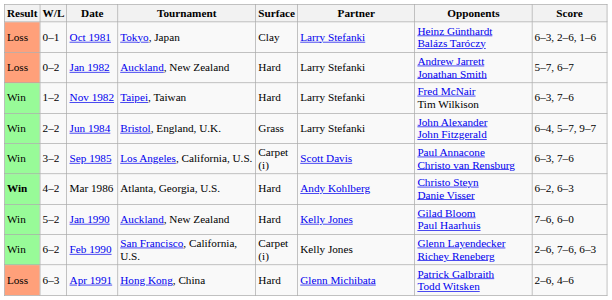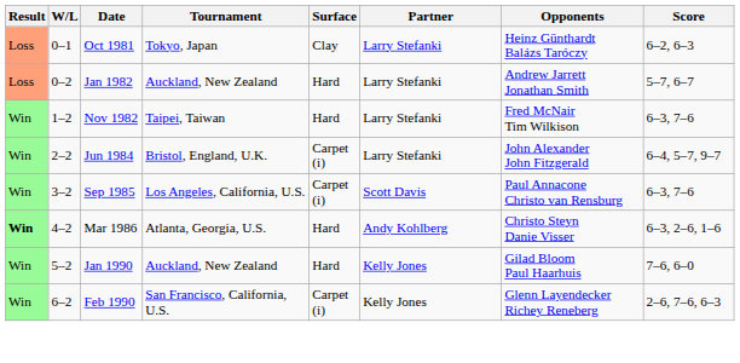Oct 1981 | Score: 6–3, 2–6, 1–6 -> 6–2, 6–3
Jun 1984 | Surface: Grass -> Carpet (i)
Mar 1986 | Score: 6–2, 6–3 -> 6–3, 2–6, 1–6
- row: Loss | 6–3 | Apr 1991 | Hong Kong, China | Hard | Glenn Michibata | Patrick Galbraith Todd Witsken | 2–6, 4–6
